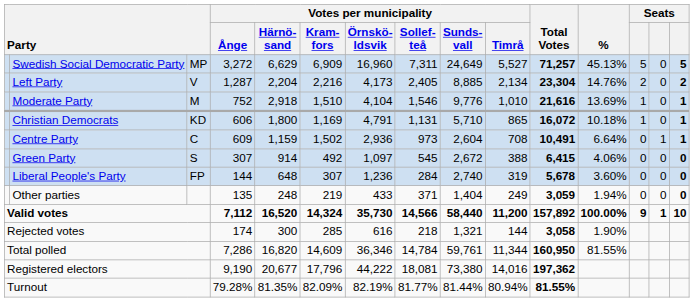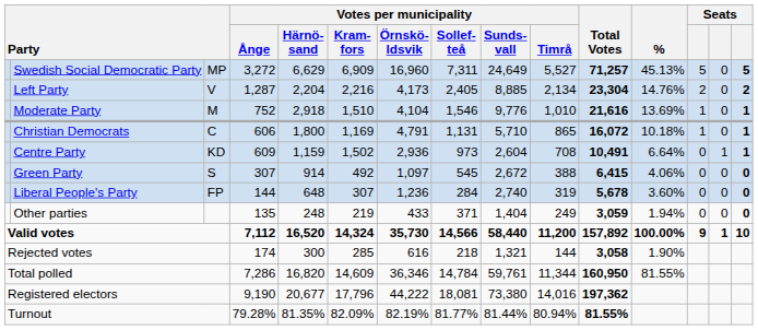Christian Democrats | column 3: KD -> C
Centre Party | column 3: C -> KD
